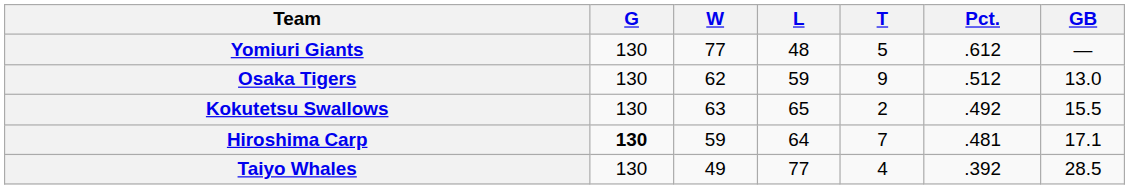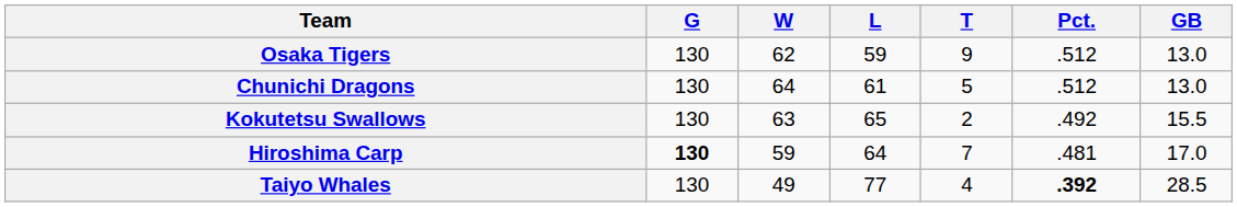- row: Yomiuri Giants | 130 | 77 | 48 | 5 | .612 | —
+ row: Chunichi Dragons | 130 | 64 | 61 | 5 | .512 | 13.0
Hiroshima Carp | GB: 17.1 -> 17.0
Taiyo Whales | Pct.: normal -> bold
